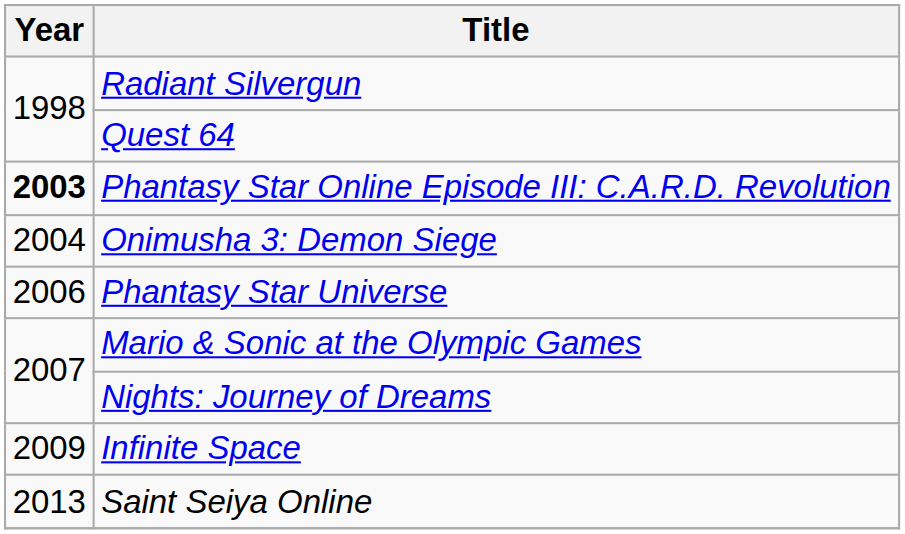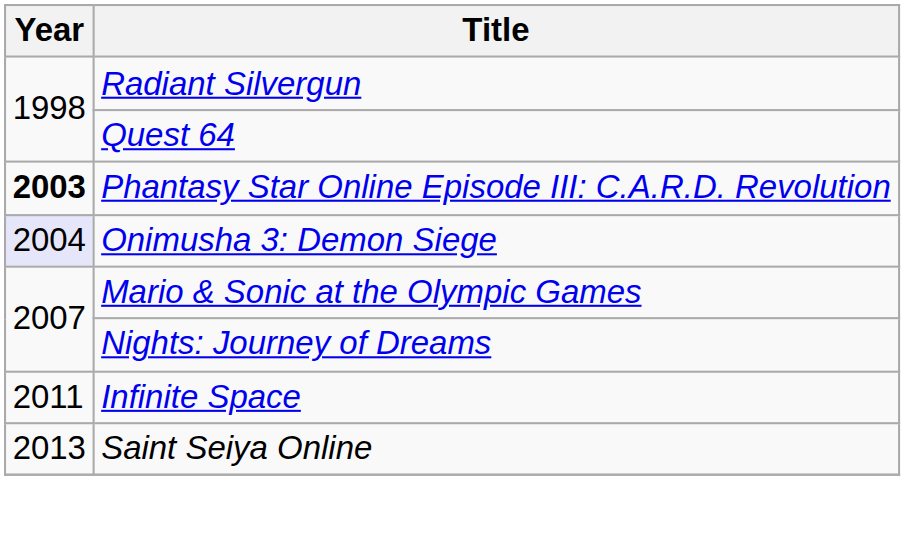Onimusha 3: Demon Siege | Year: no background -> lavender background
- row: 2006 | Phantasy Star Universe
Infinite Space | Year: 2009 -> 2011
